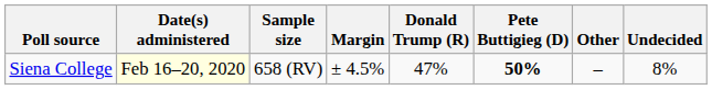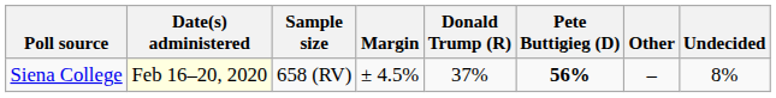Siena College | Donald Trump (R): 47% -> 37%
Siena College | Pete Buttigieg (D): 50% -> 56%
